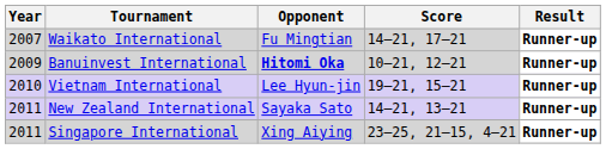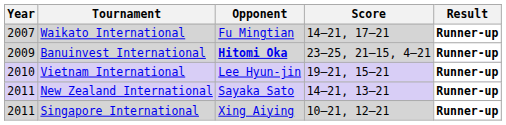Banuinvest International | Score: 10–21, 12–21 -> 23–25, 21–15, 4–21
Singapore International | Score: 23–25, 21–15, 4–21 -> 10–21, 12–21
